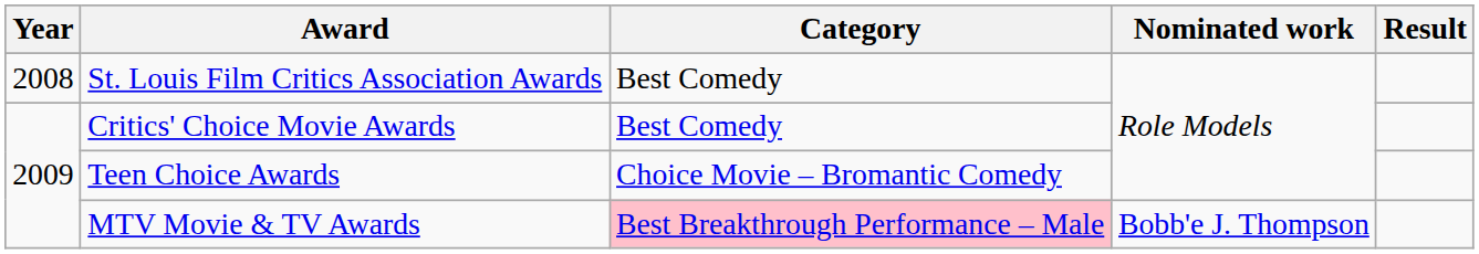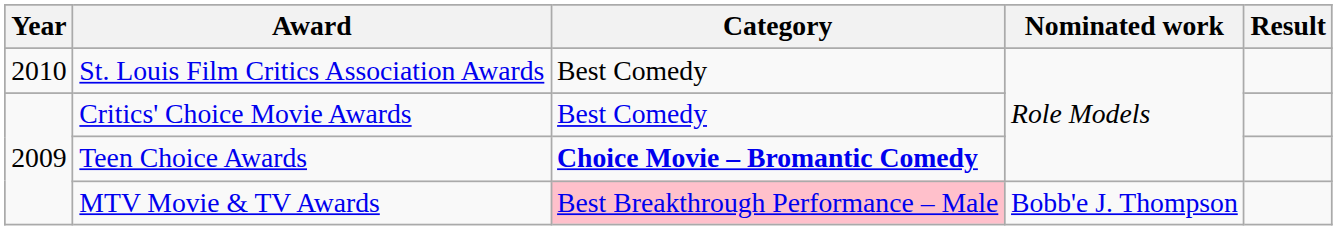St. Louis Film Critics Association Awards | Year: 2008 -> 2010
Teen Choice Awards | Category: normal -> bold
